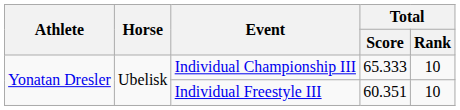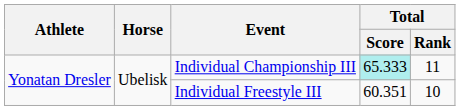Individual Championship III | Total / Score: no background -> paleturquoise background
Individual Championship III | Total / Rank: 10 -> 11
